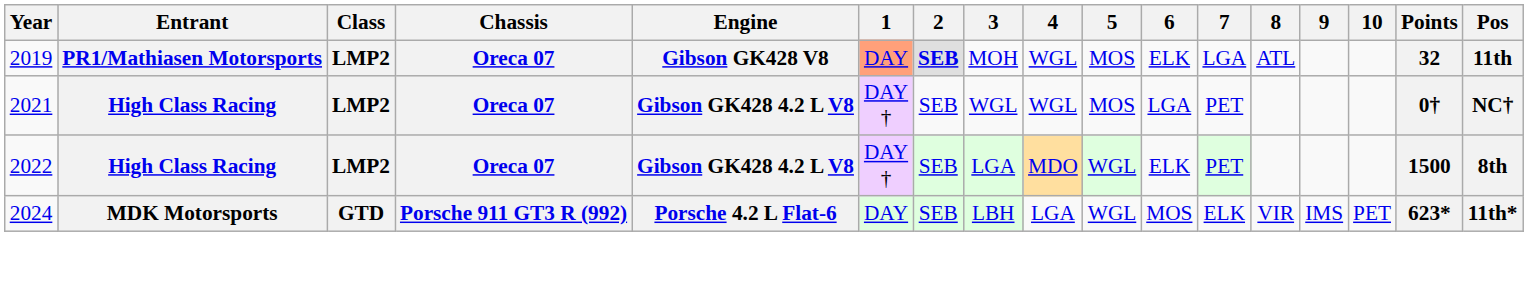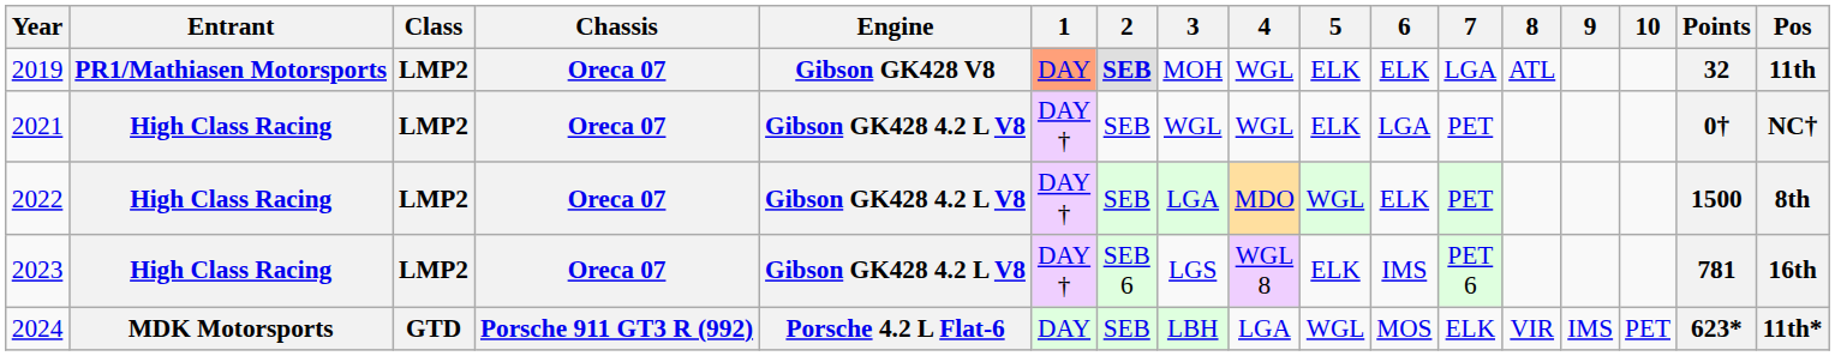2019 | 5: MOS -> ELK
2021 | 5: MOS -> ELK
+ row: 2023 | High Class Racing | LMP2 | Oreca 07 | Gibson GK428 4.2 L V8 | DAY † | SEB 6 | LGS | WGL 8 | ELK | IMS | PET 6 | 781 | 16th
